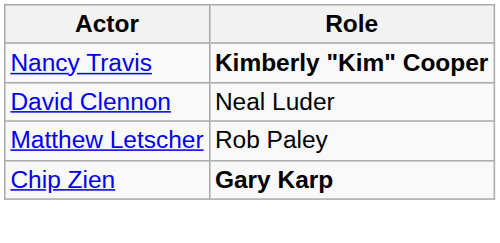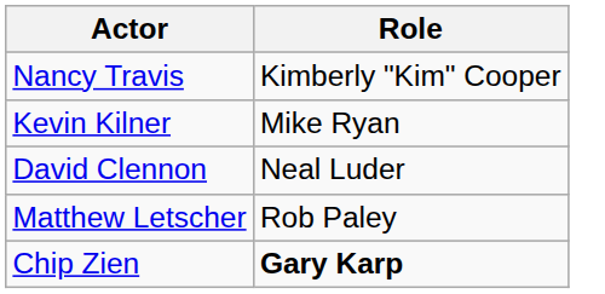Nancy Travis | Role: bold -> normal
+ row: Kevin Kilner | Mike Ryan
